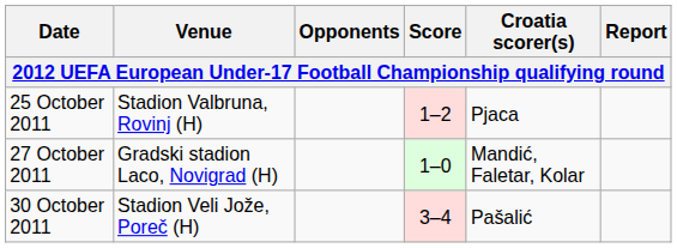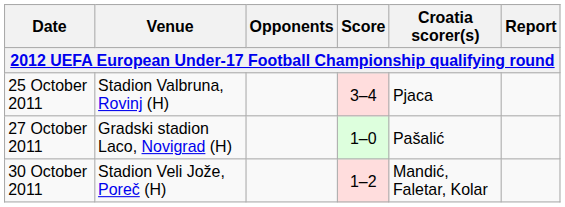25 October 2011 | Score: 1–2 -> 3–4
27 October 2011 | Croatia scorer(s): Mandić, Faletar, Kolar -> Pašalić
30 October 2011 | Score: 3–4 -> 1–2
30 October 2011 | Croatia scorer(s): Pašalić -> Mandić, Faletar, Kolar
